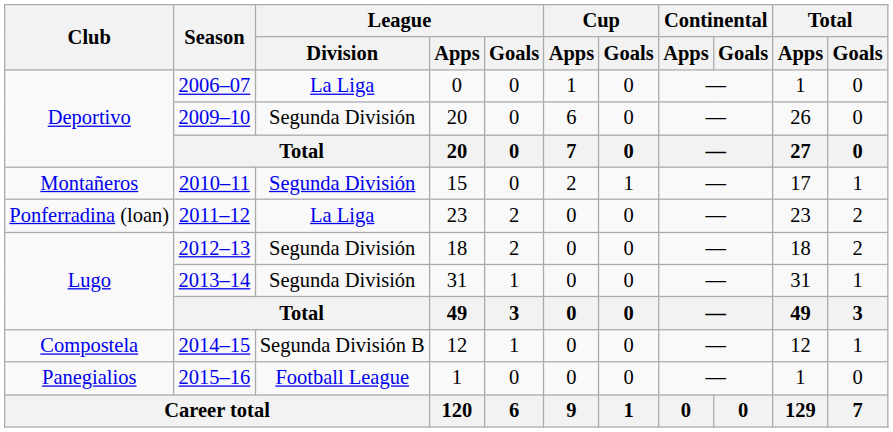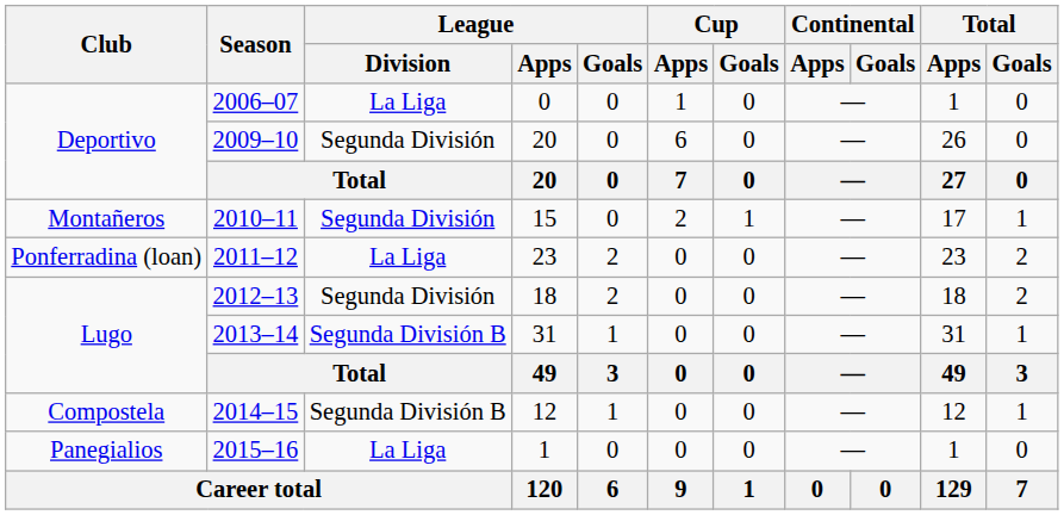2013–14 | League / Division: Segunda División -> Segunda División B
2015–16 | League / Division: Football League -> La Liga
